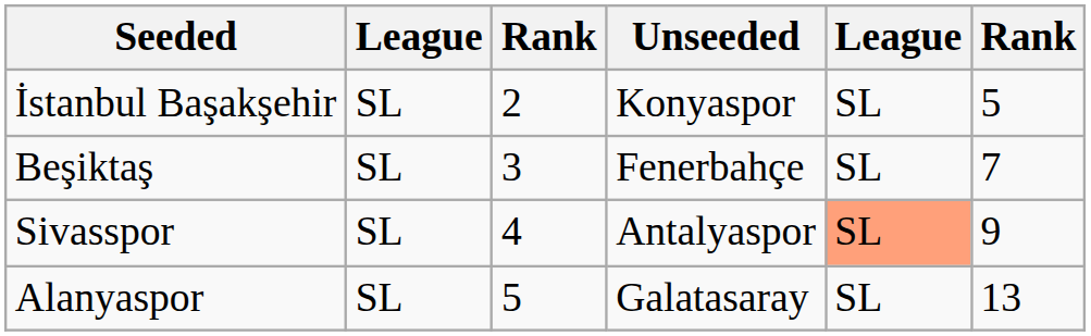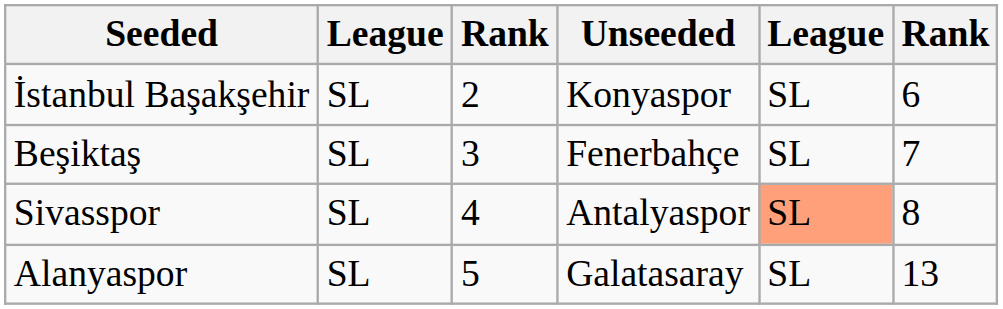İstanbul Başakşehir | column 6: 5 -> 6
Sivasspor | column 6: 9 -> 8
